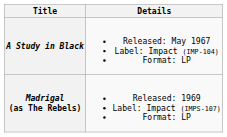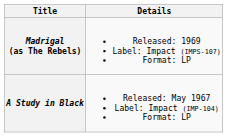rows swapped: A Study in Black <-> Madrigal (as The Rebels)
